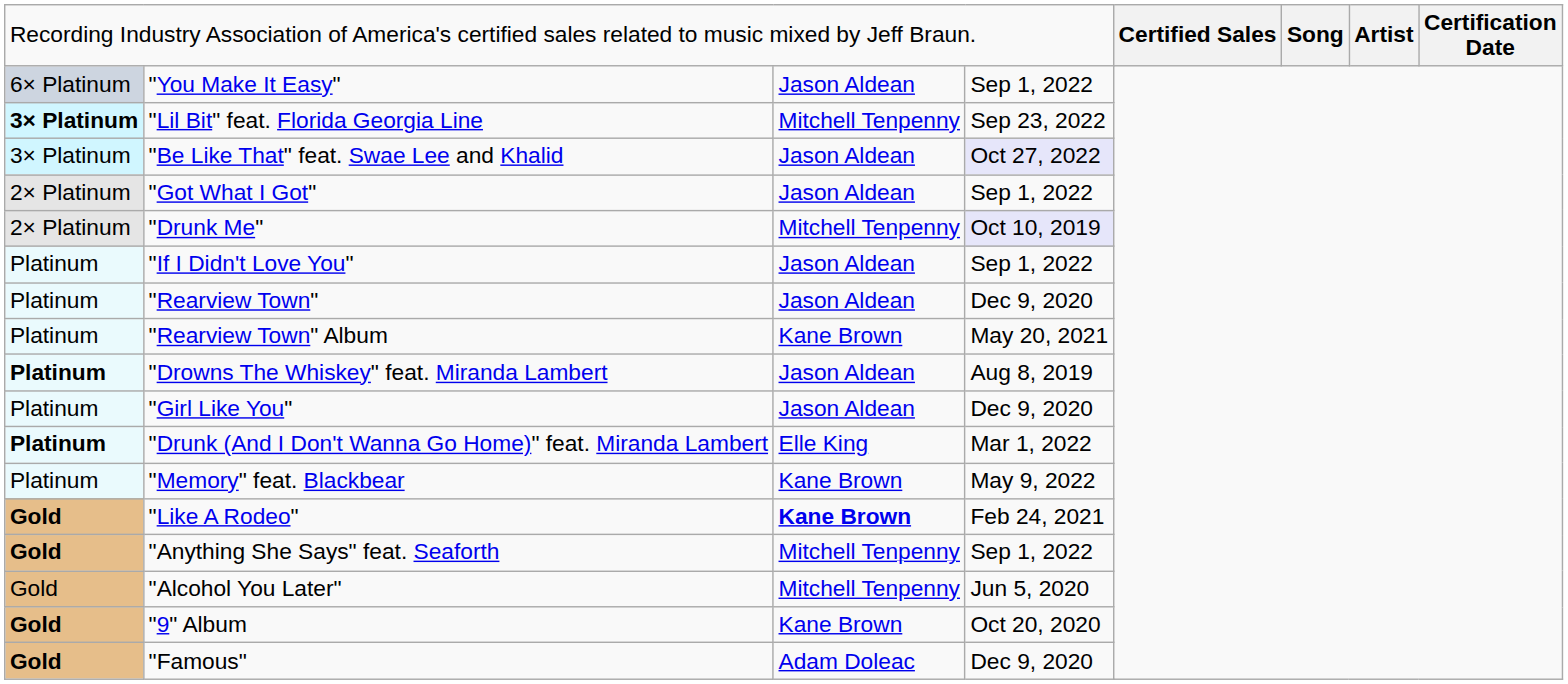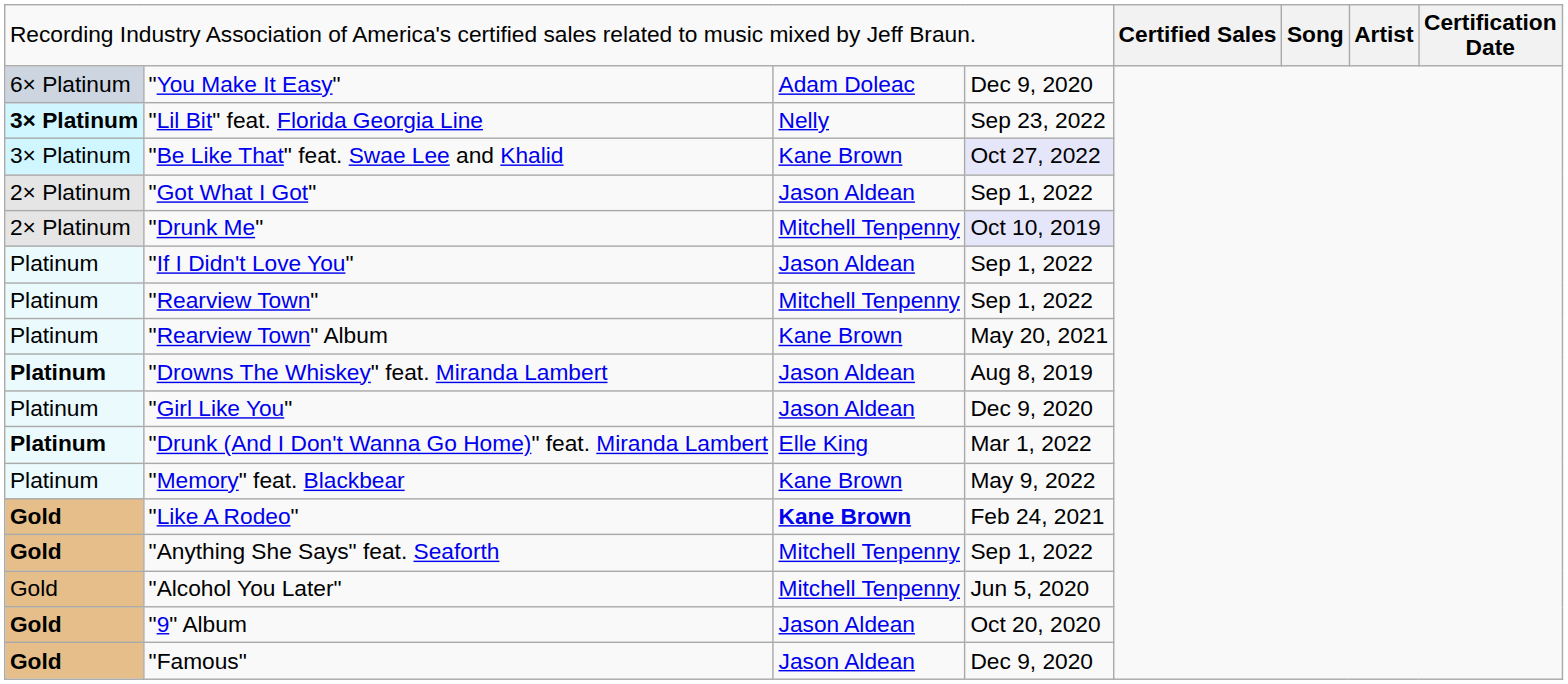"You Make It Easy" | column 3: Jason Aldean -> Adam Doleac
"You Make It Easy" | column 4: Sep 1, 2022 -> Dec 9, 2020
"Lil Bit" feat. Florida Georgia Line | column 3: Mitchell Tenpenny -> Nelly
"Be Like That" feat. Swae Lee and Khalid | column 3: Jason Aldean -> Kane Brown
"Rearview Town" | column 3: Jason Aldean -> Mitchell Tenpenny
"Rearview Town" | column 4: Dec 9, 2020 -> Sep 1, 2022
"9" Album | column 3: Kane Brown -> Jason Aldean
"Famous" | column 3: Adam Doleac -> Jason Aldean
